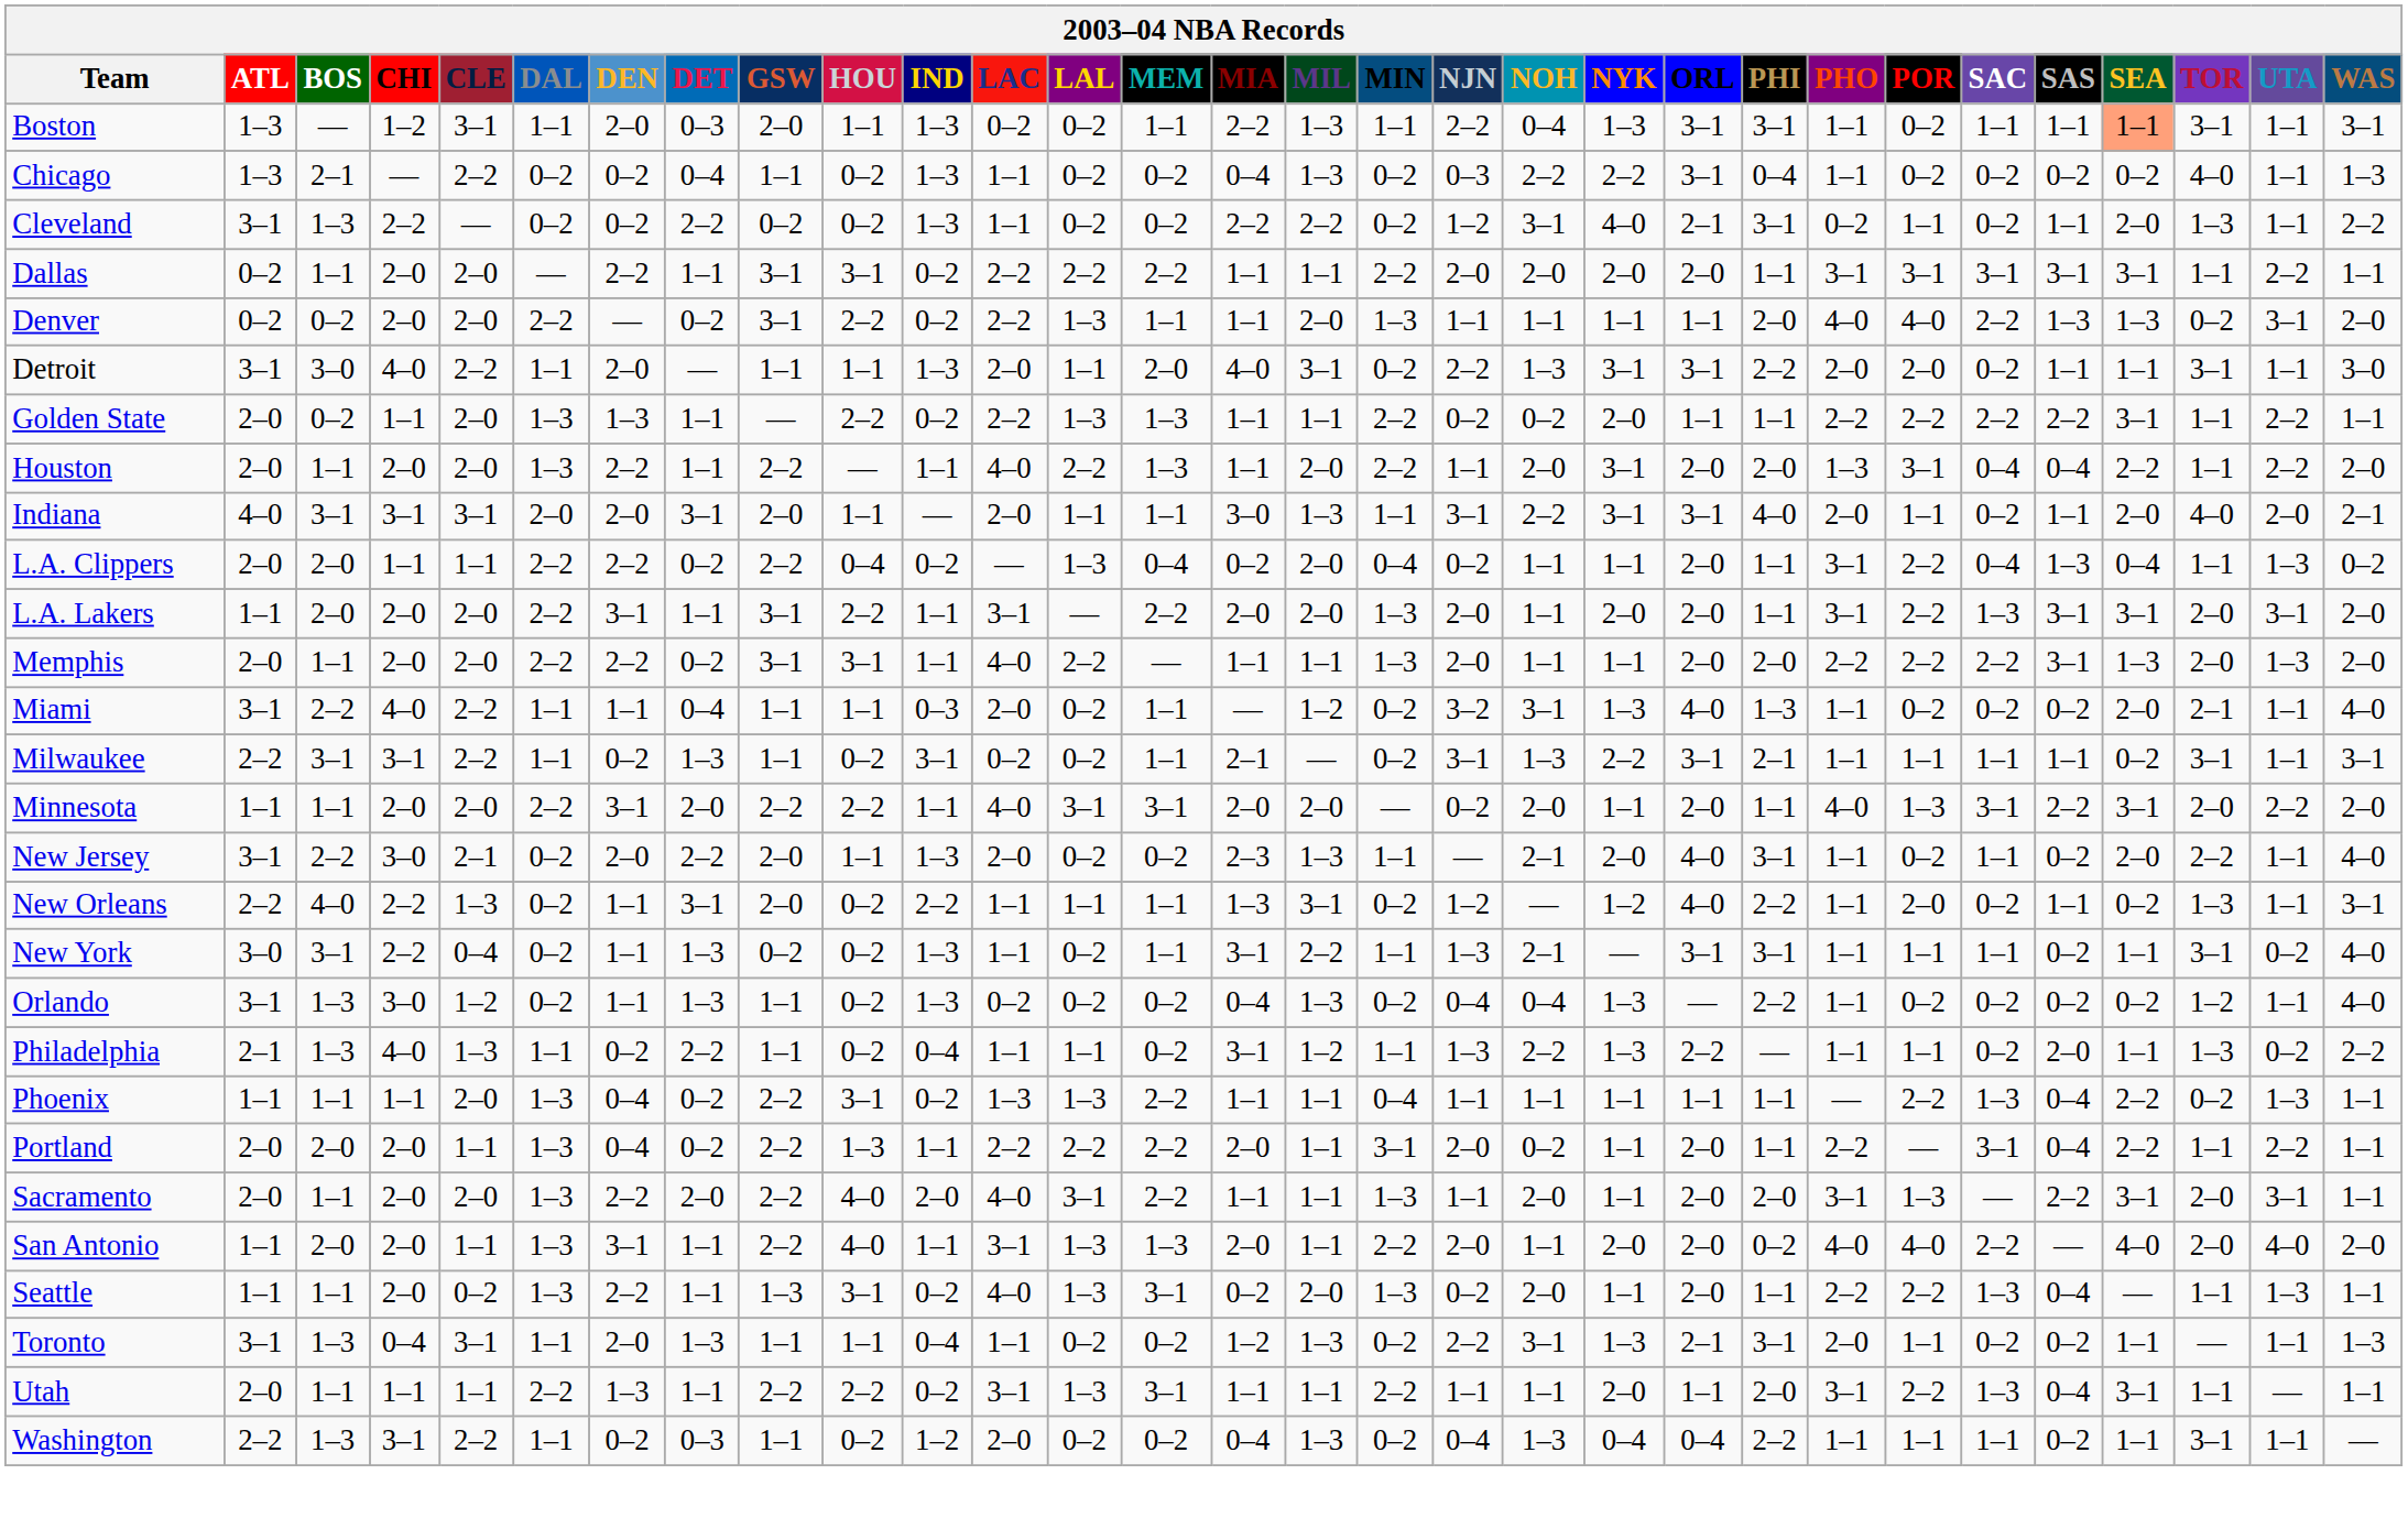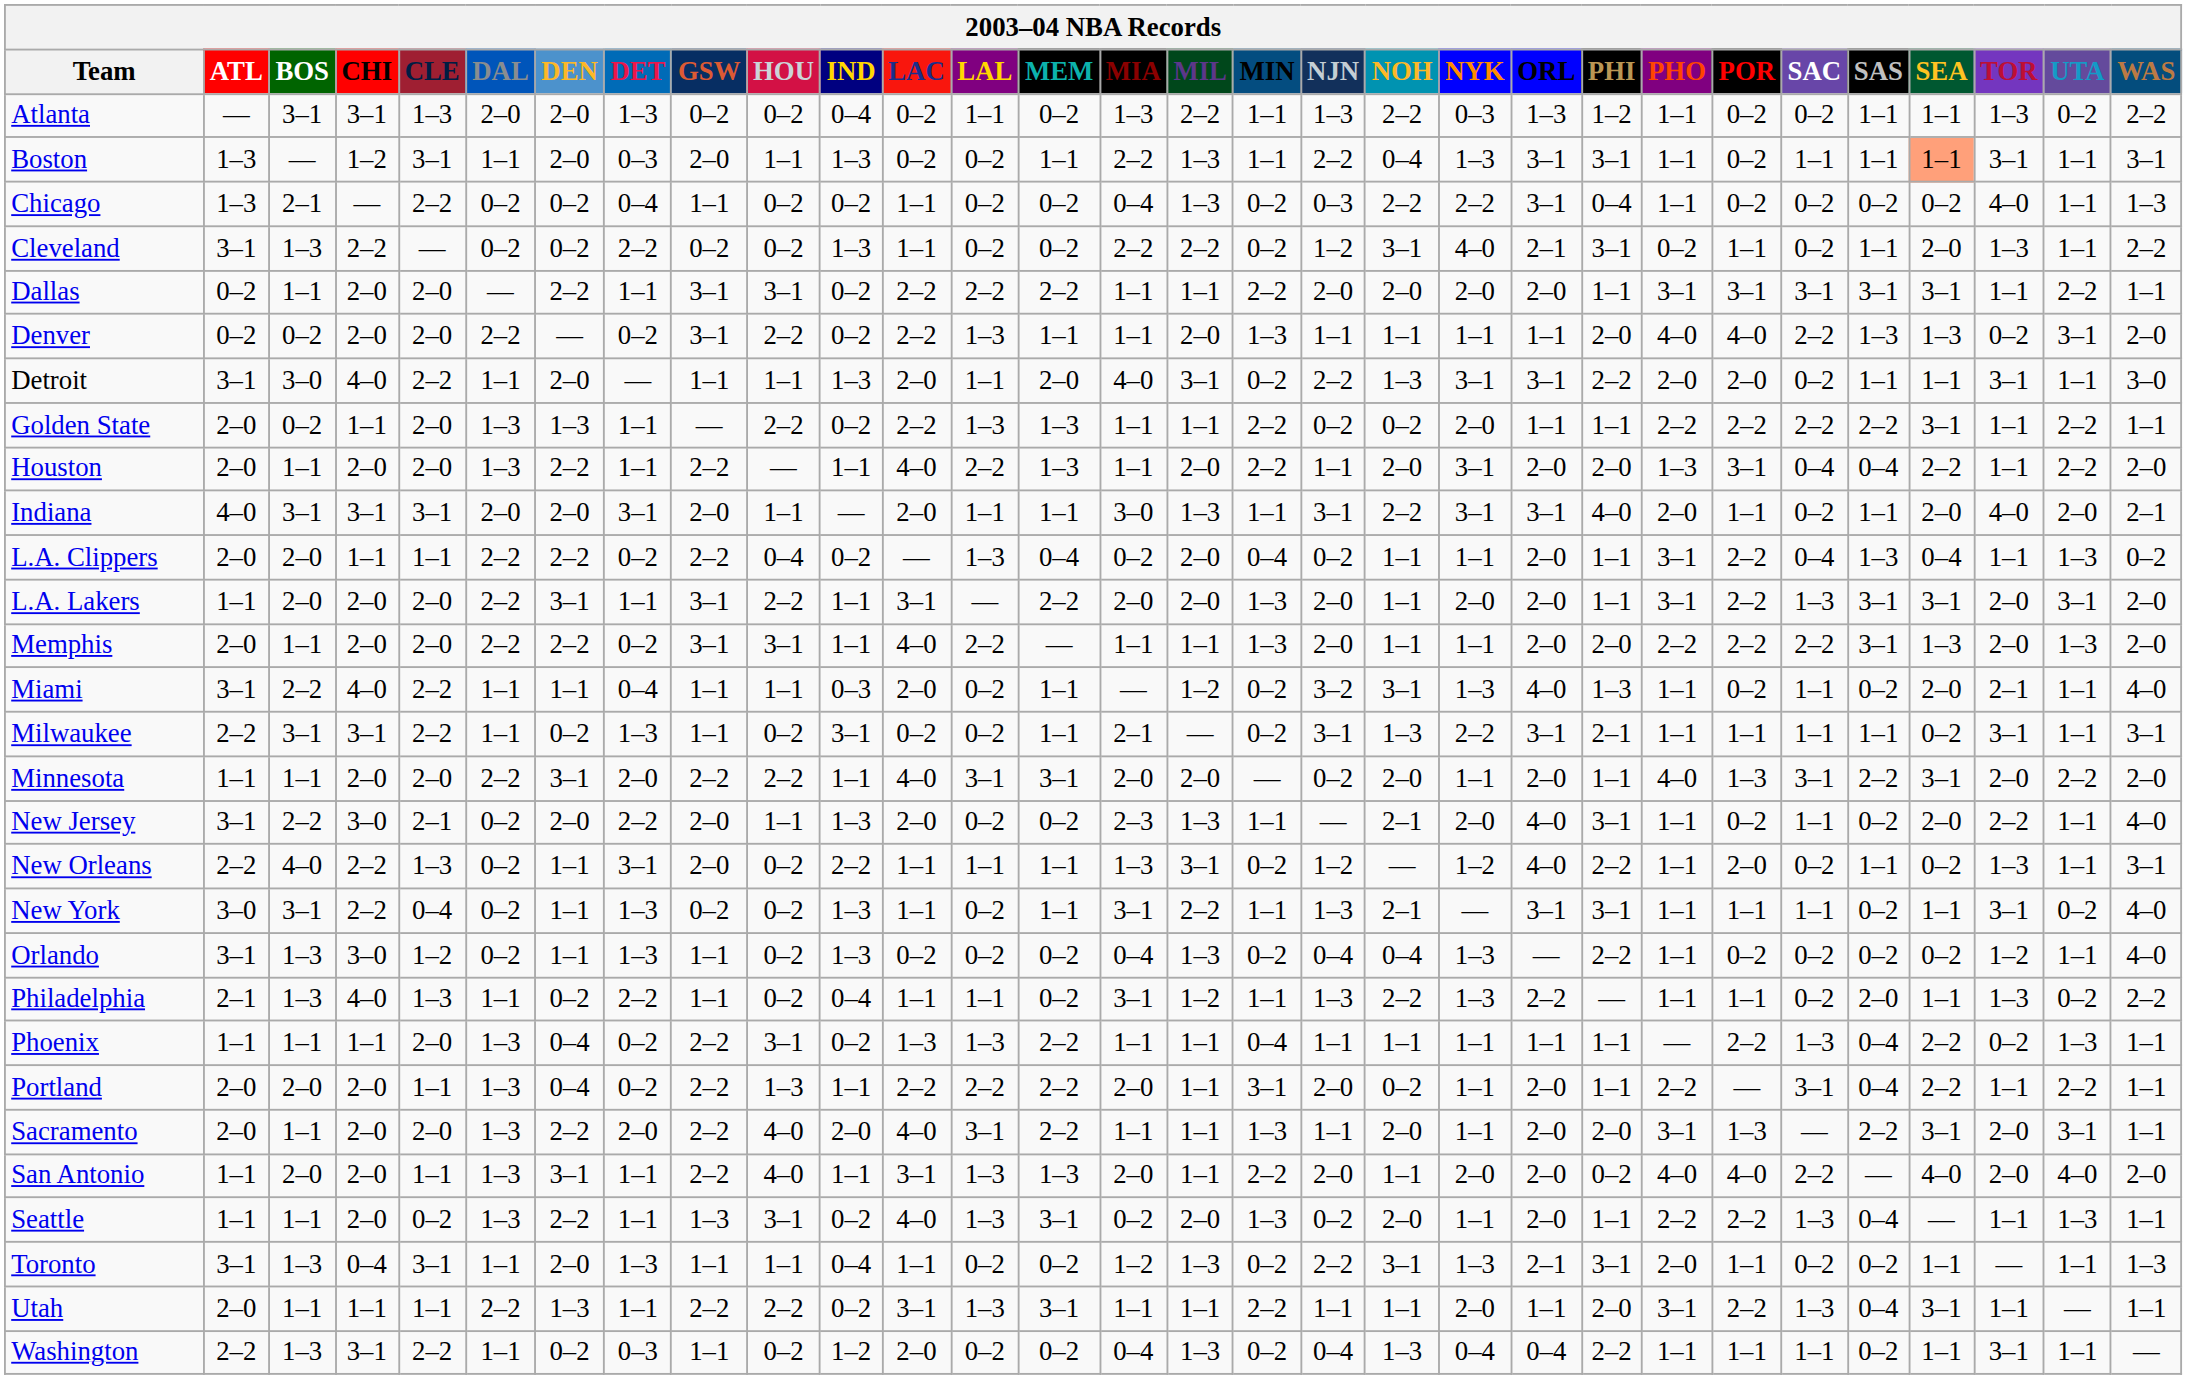+ row: Atlanta | — | 3–1 | 3–1 | 1–3 | 2–0 | 2–0 | 1–3 | 0–2 | 0–2 | 0–4 | 0–2 | 1–1 | 0–2 | 1–3 | 2–2 | 1–1 | 1–3 | 2–2 | 0–3 | 1–3 | 1–2 | 1–1 | 0–2 | 0–2 | 1–1 | 1–1 | 1–3 | 0–2 | 2–2
Chicago | IND: 1–3 -> 0–2
Miami | SAC: 0–2 -> 1–1
